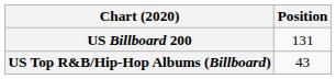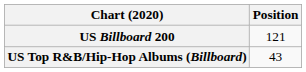US Billboard 200 | Position: 131 -> 121
